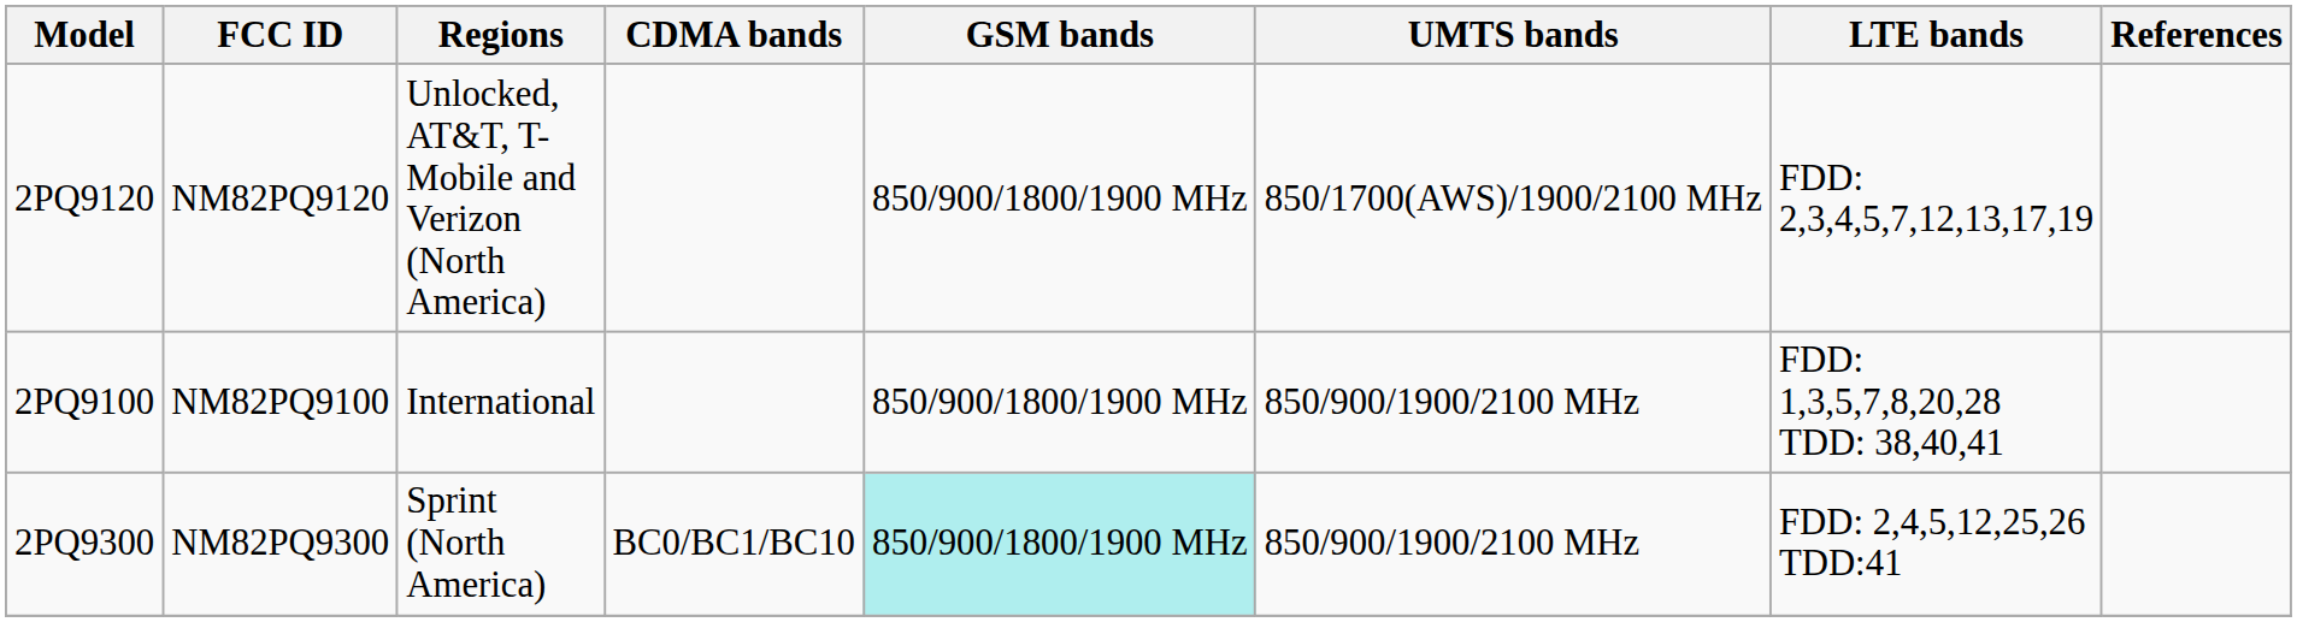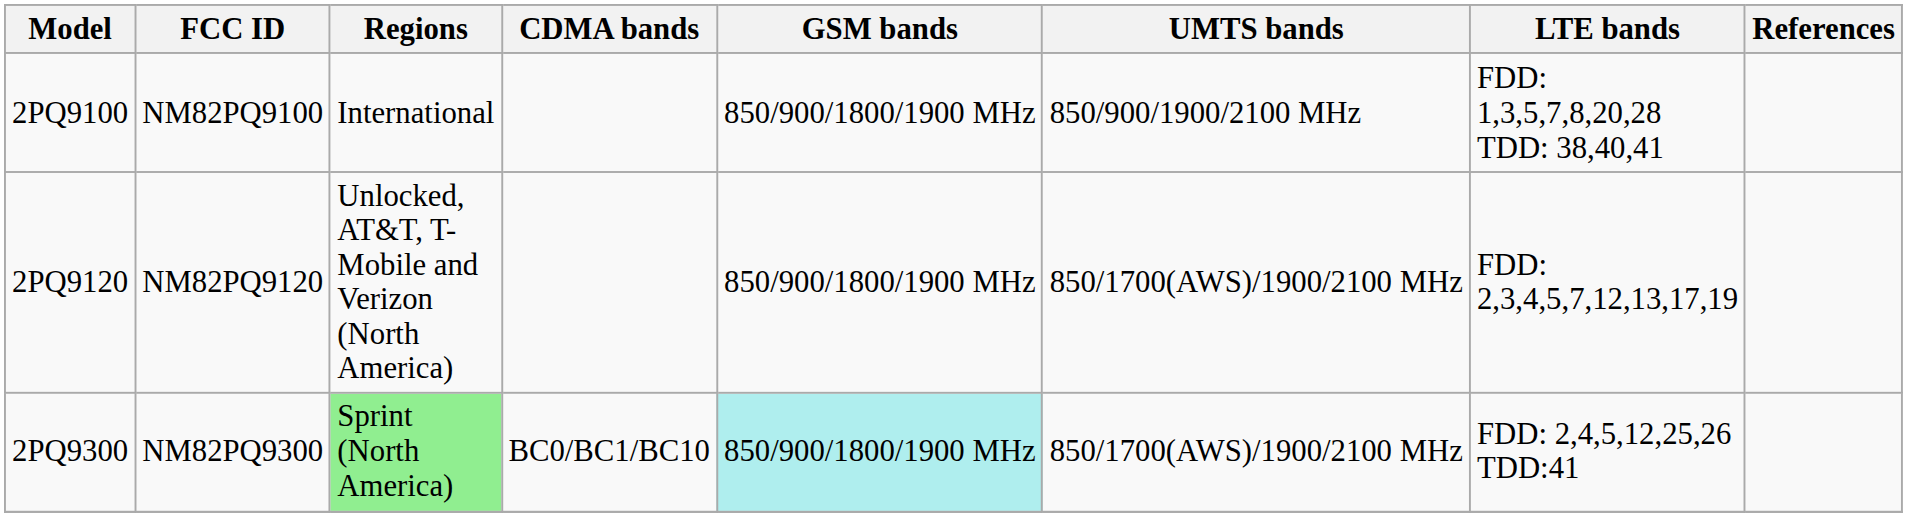rows swapped: 2PQ9100 <-> 2PQ9120
2PQ9300 | Regions: no background -> lightgreen background
2PQ9300 | UMTS bands: 850/900/1900/2100 MHz -> 850/1700(AWS)/1900/2100 MHz
